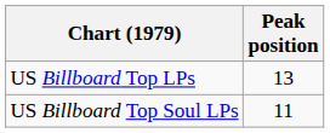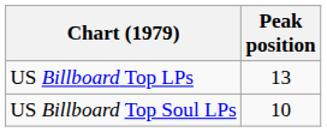US Billboard Top Soul LPs | Peak position: 11 -> 10
